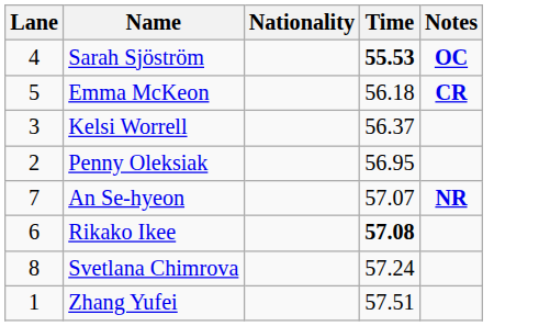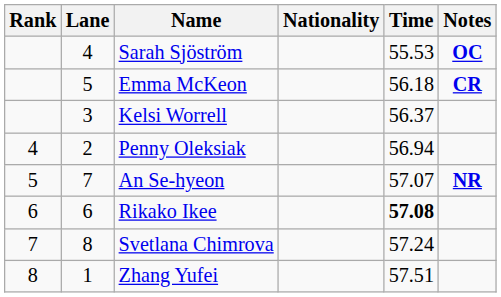+ column: Rank | 4 | 5 | 6 | 7 | 8
Sarah Sjöström | Time: bold -> normal
Penny Oleksiak | Time: 56.95 -> 56.94
